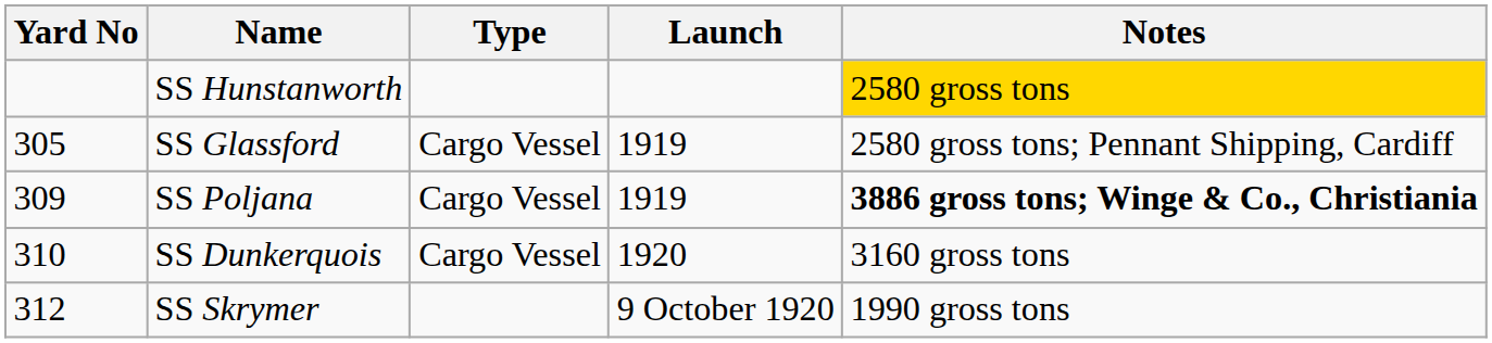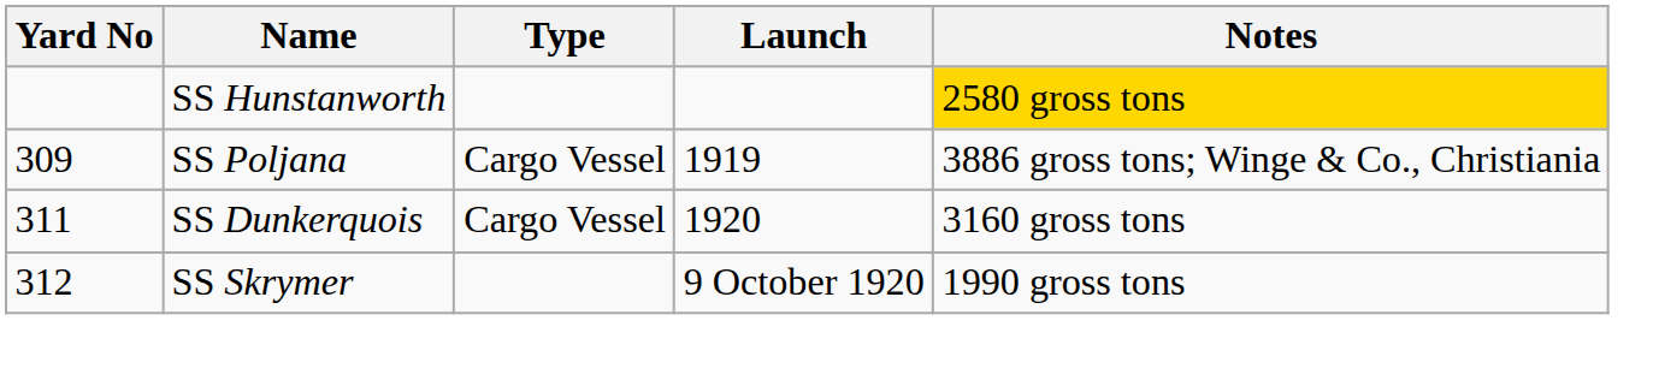- row: 305 | SS Glassford | Cargo Vessel | 1919 | 2580 gross tons; Pennant Shipping, Cardiff
SS Poljana | Notes: bold -> normal
SS Dunkerquois | Yard No: 310 -> 311
